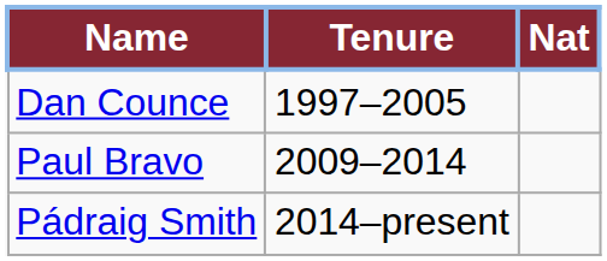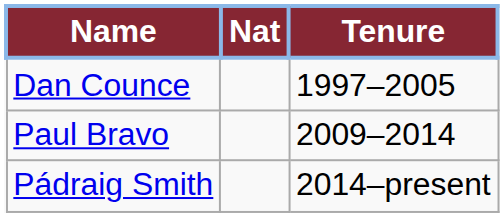columns swapped: Nat <-> Tenure
